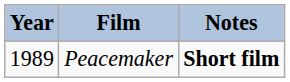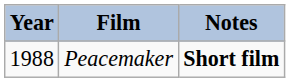Peacemaker | Year: 1989 -> 1988
